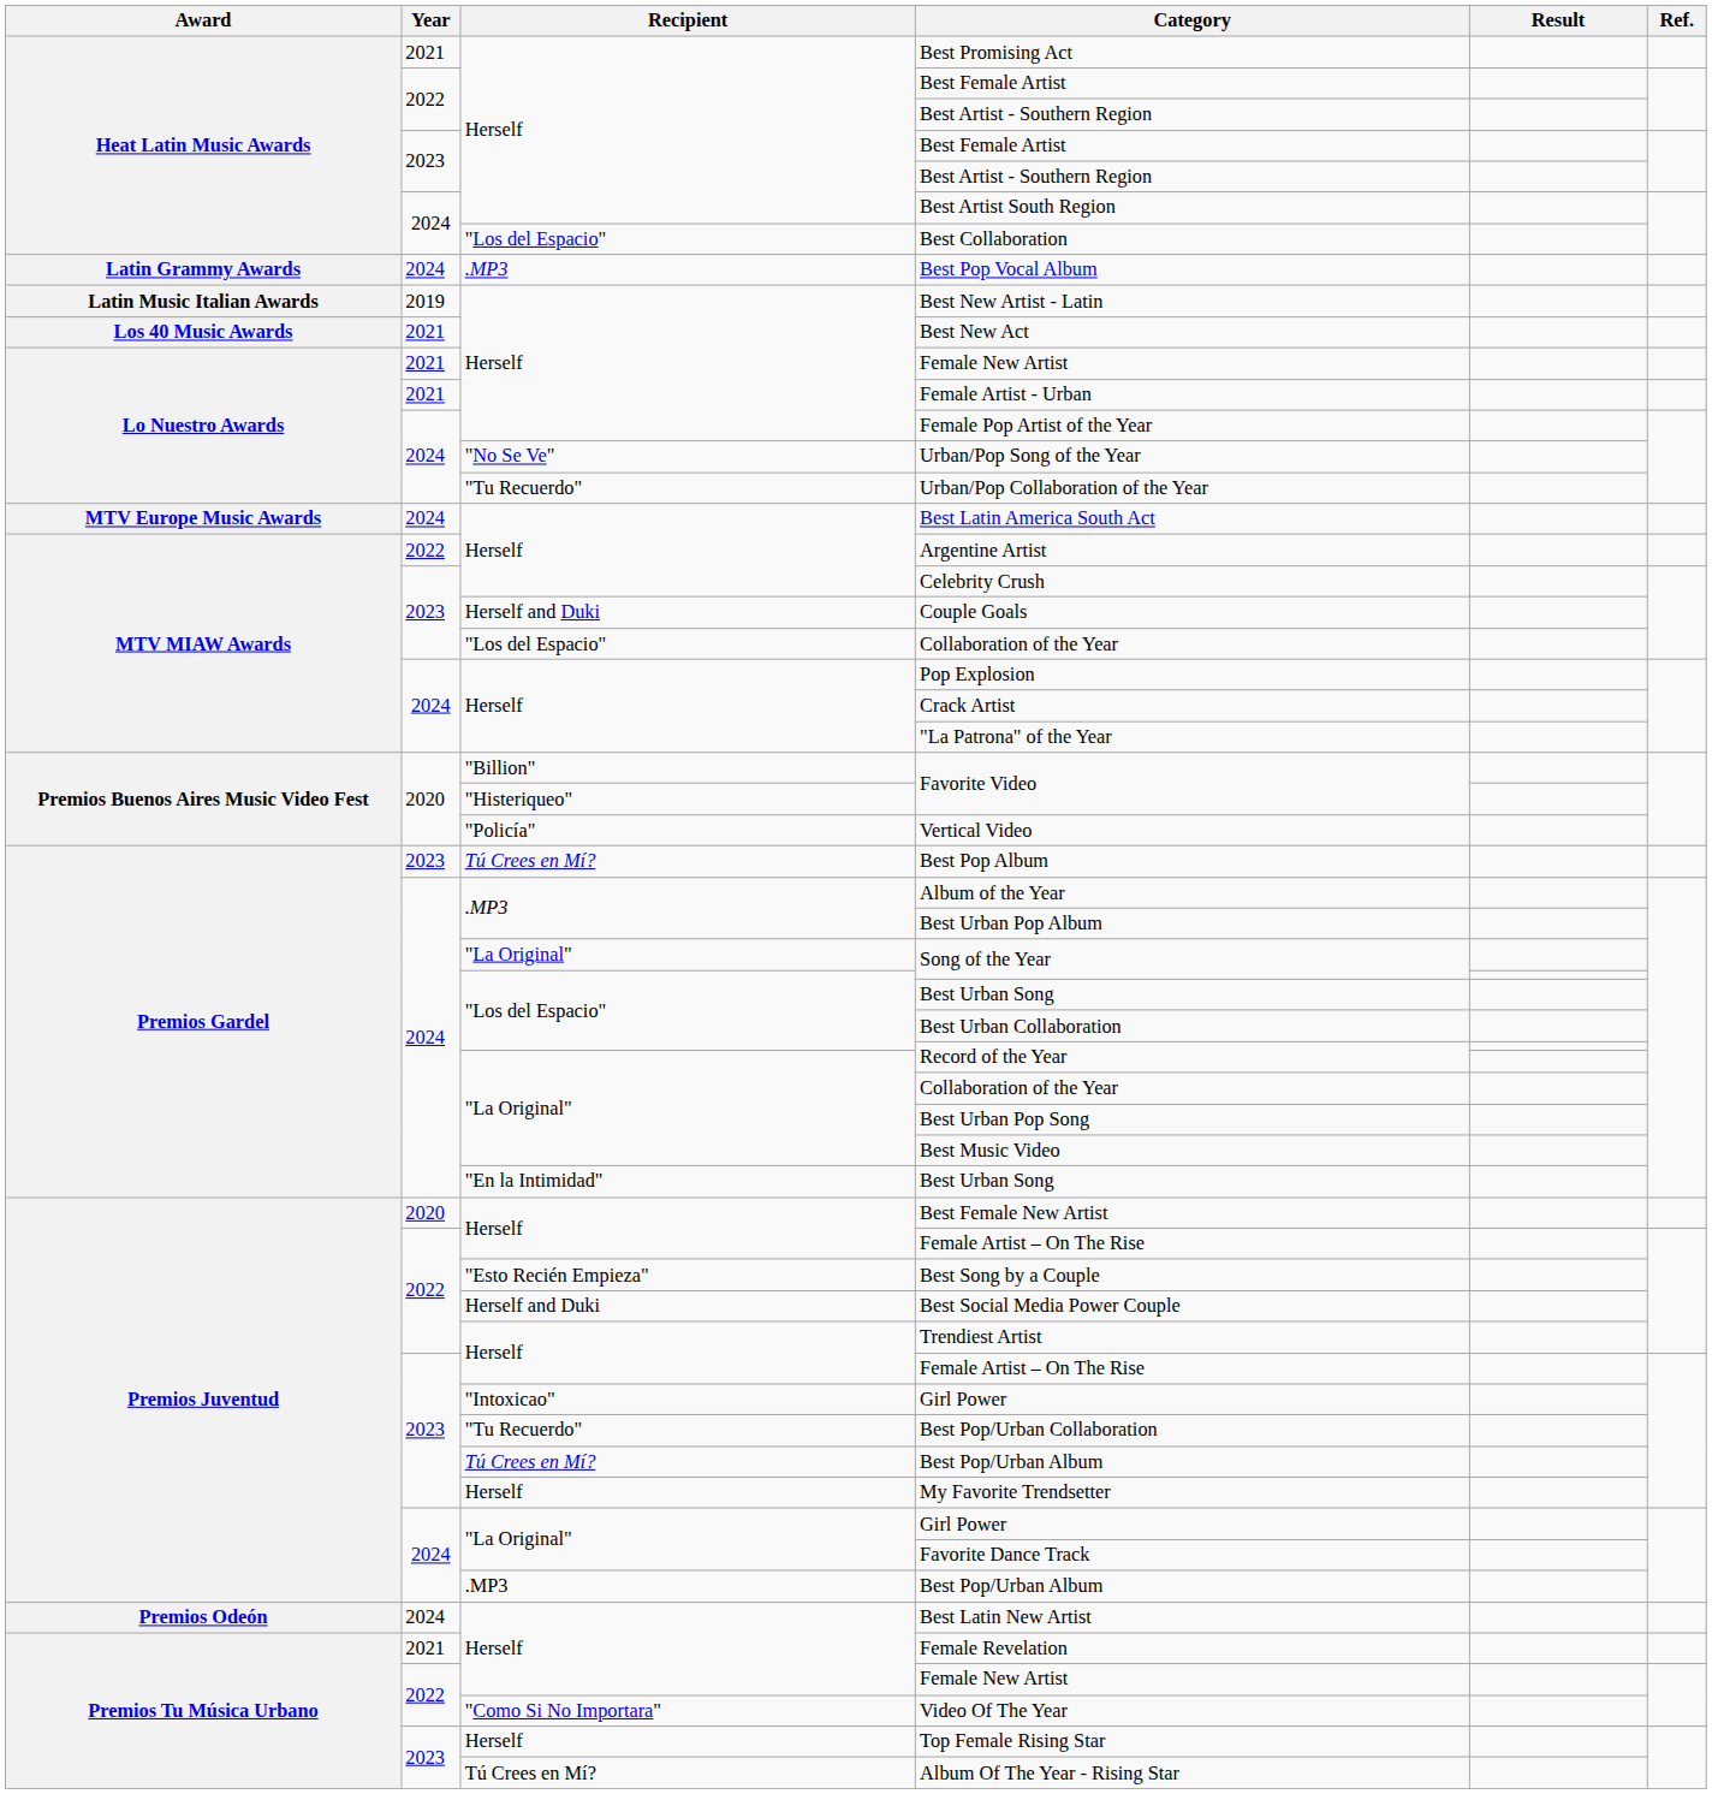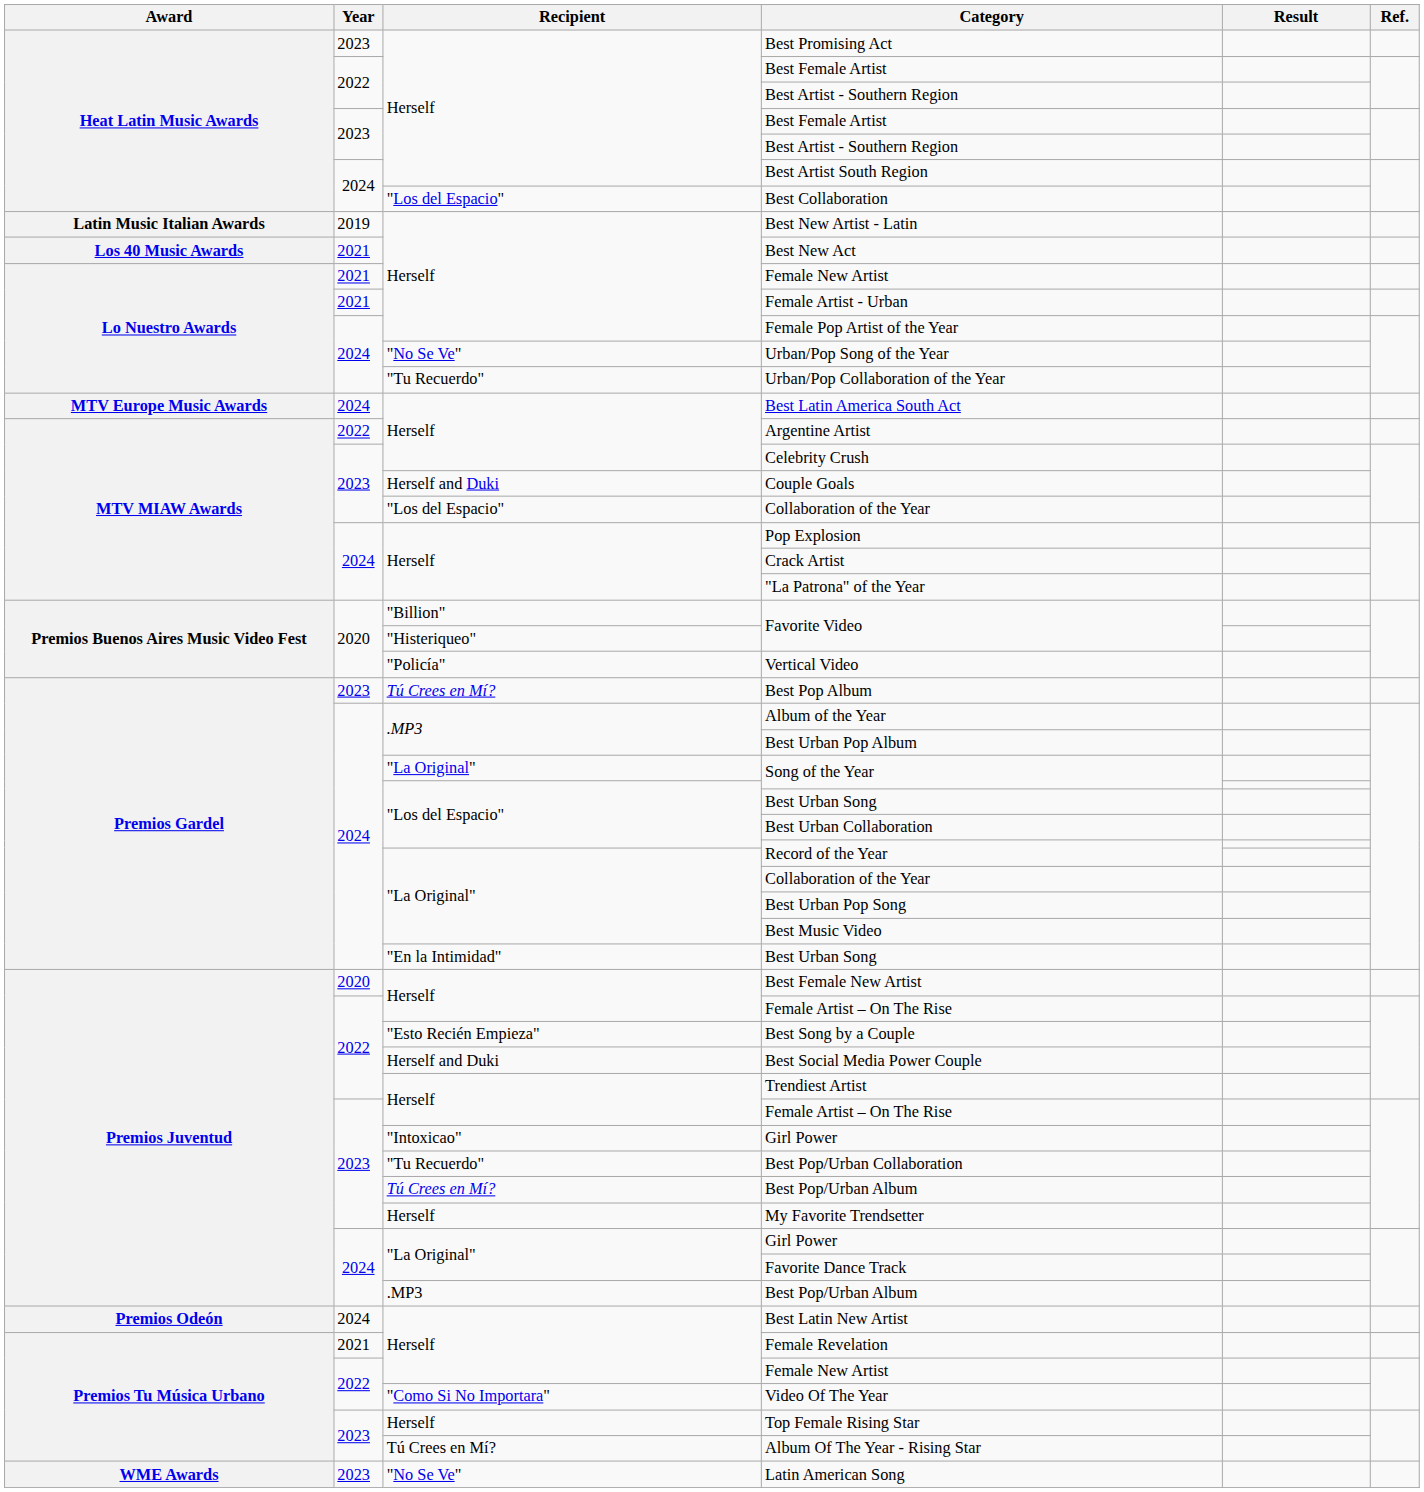Best Promising Act | Year: 2021 -> 2023
- row: Latin Grammy Awards | 2024 | .MP3 | Best Pop Vocal Album
+ row: WME Awards | 2023 | "No Se Ve" | Latin American Song
